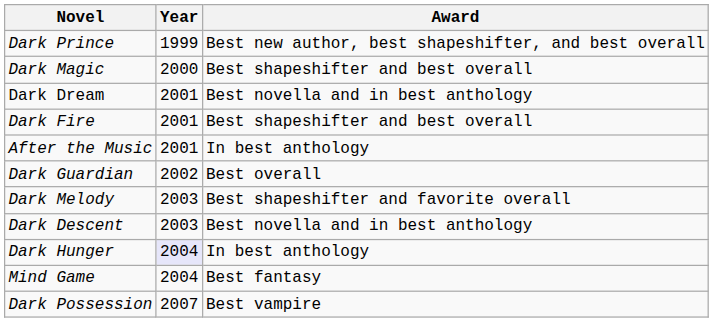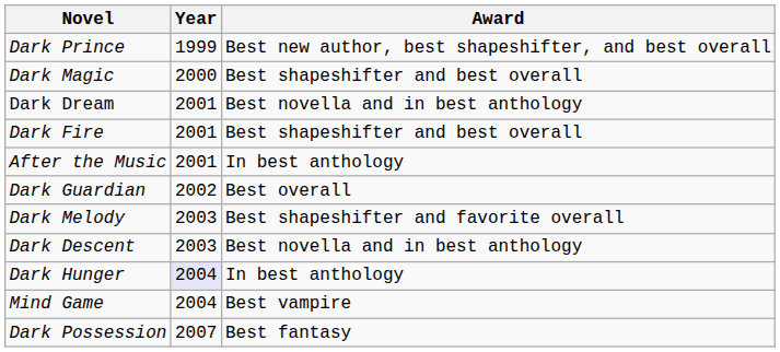Mind Game | Award: Best fantasy -> Best vampire
Dark Possession | Award: Best vampire -> Best fantasy
